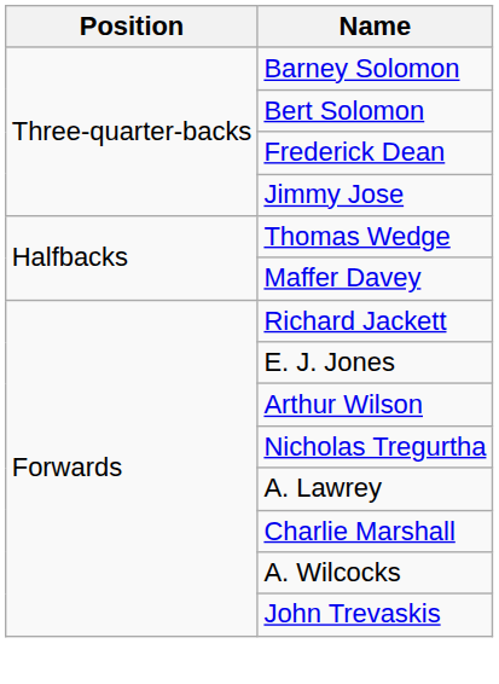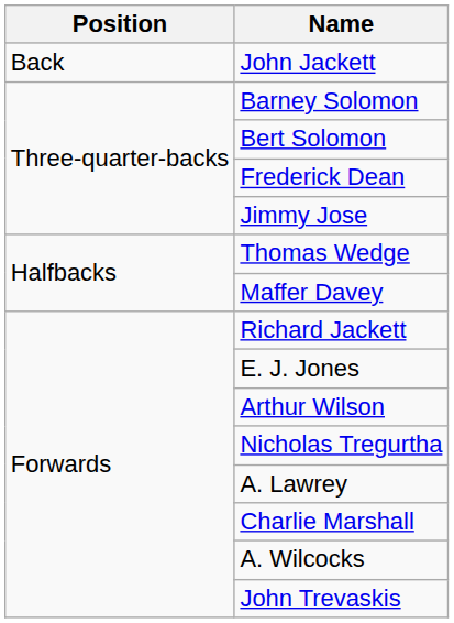+ row: Back | John Jackett
